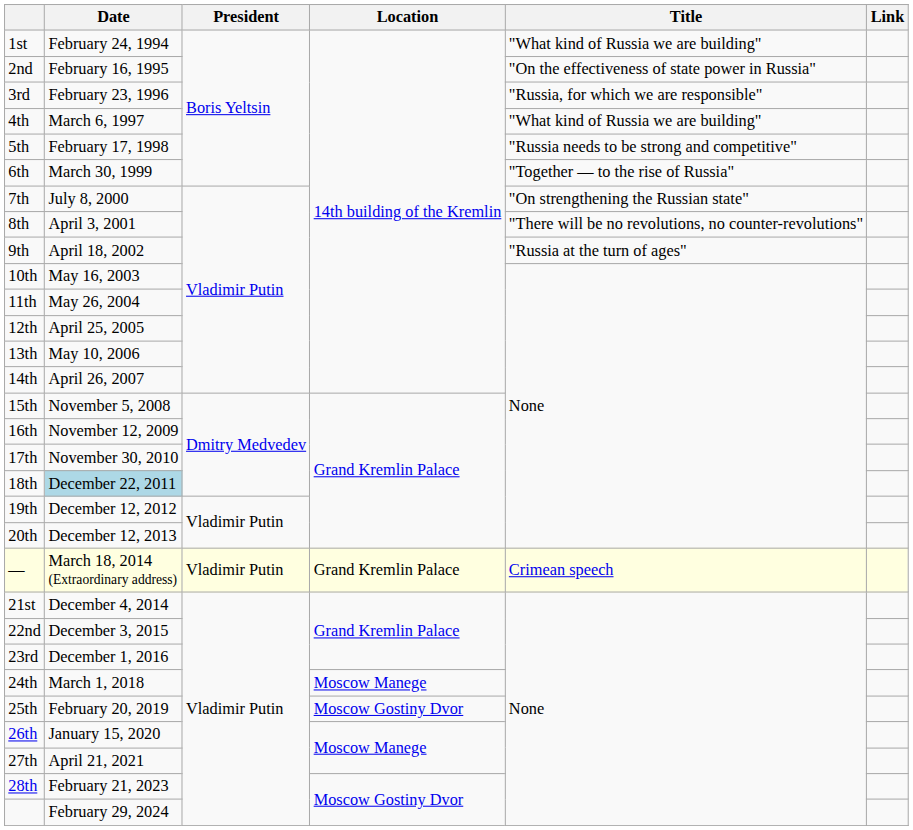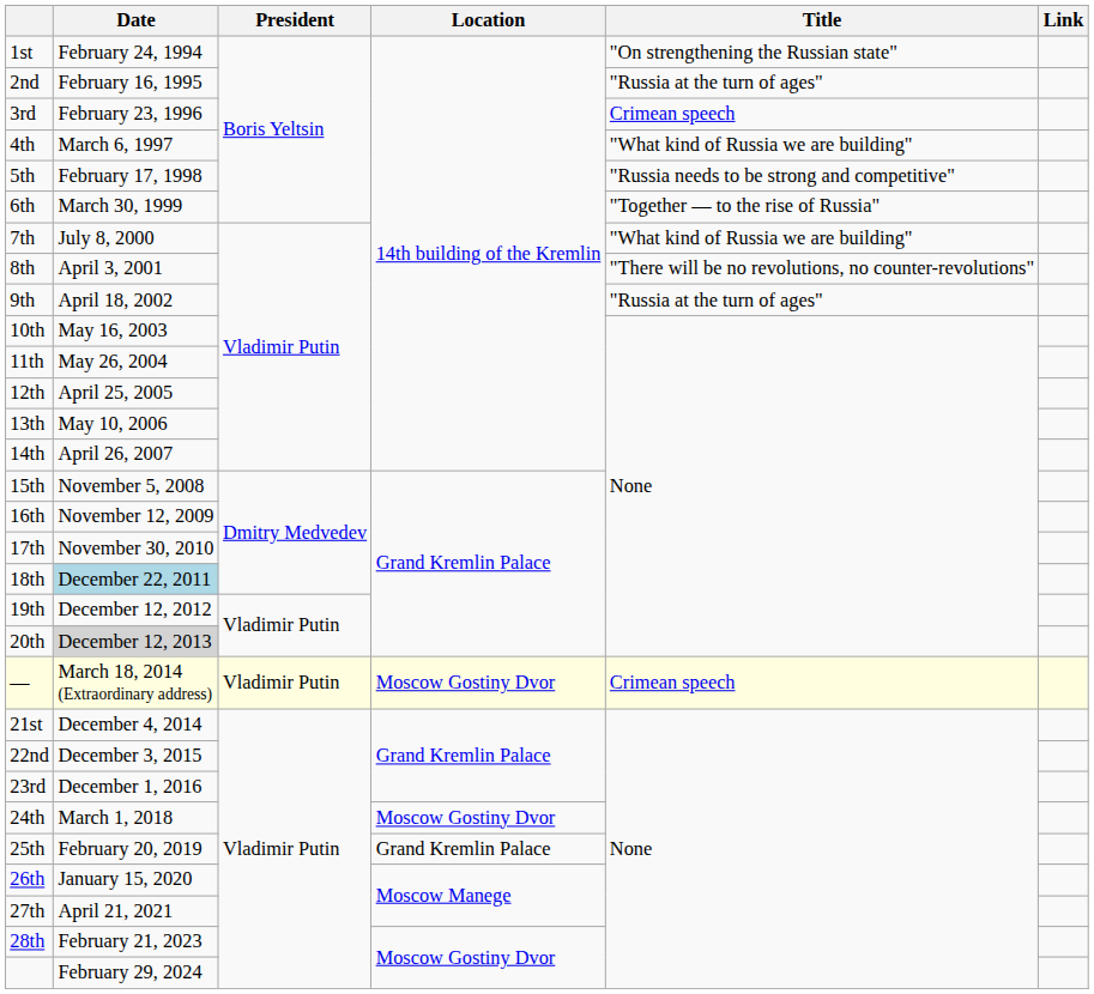1st | Title: "What kind of Russia we are building" -> "On strengthening the Russian state"
2nd | Title: "On the effectiveness of state power in Russia" -> "Russia at the turn of ages"
3rd | Title: "Russia, for which we are responsible" -> Crimean speech
7th | Title: "On strengthening the Russian state" -> "What kind of Russia we are building"
20th | Date: no background -> lightgrey background
— | Location: Grand Kremlin Palace -> Moscow Gostiny Dvor
24th | Location: Moscow Manege -> Moscow Gostiny Dvor
25th | Location: Moscow Gostiny Dvor -> Grand Kremlin Palace
